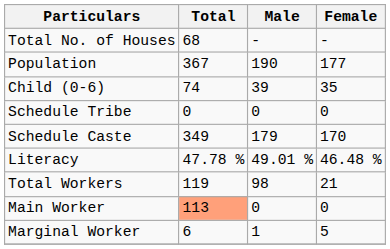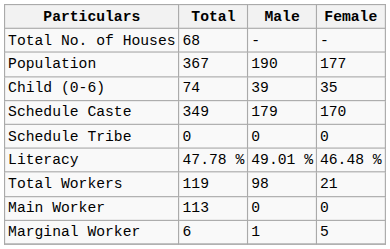rows swapped: Schedule Caste <-> Schedule Tribe
Main Worker | Total: lightsalmon background -> no background
